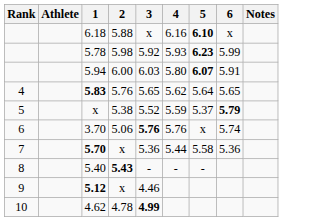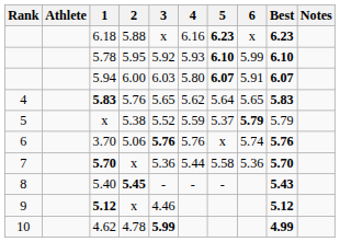+ column: Best | 6.23 | 6.10 | 6.07 | 5.83 | 5.79 | 5.76 | 5.70 | 5.43 | 5.12 | 4.99
6.18 | 5: 6.10 -> 6.23
5.78 | 2: 5.98 -> 5.95
5.78 | 5: 6.23 -> 6.10
5.40 | 2: 5.43 -> 5.45
4.62 | 3: 4.99 -> 5.99
